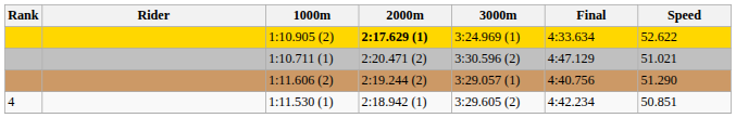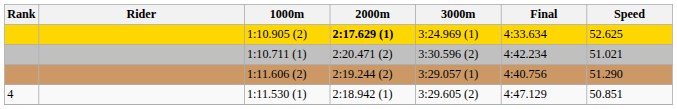1:10.905 (2) | Speed: 52.622 -> 52.625
1:10.711 (1) | Final: 4:47.129 -> 4:42.234
1:11.530 (1) | Final: 4:42.234 -> 4:47.129
